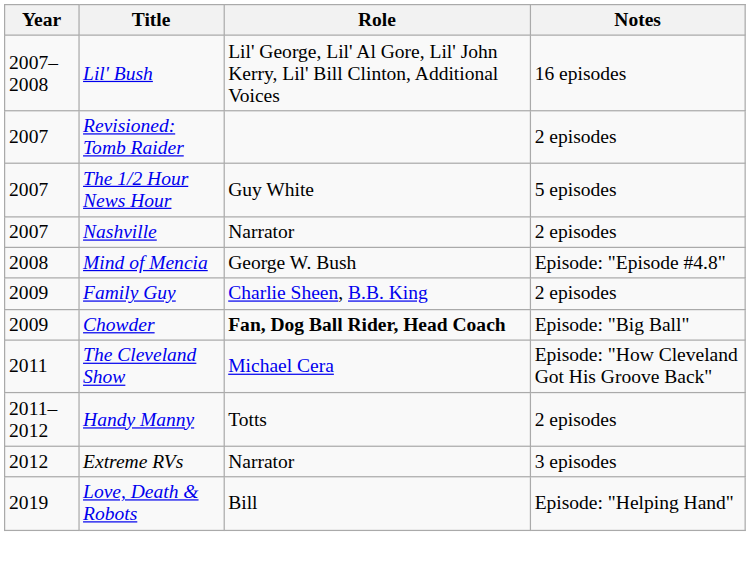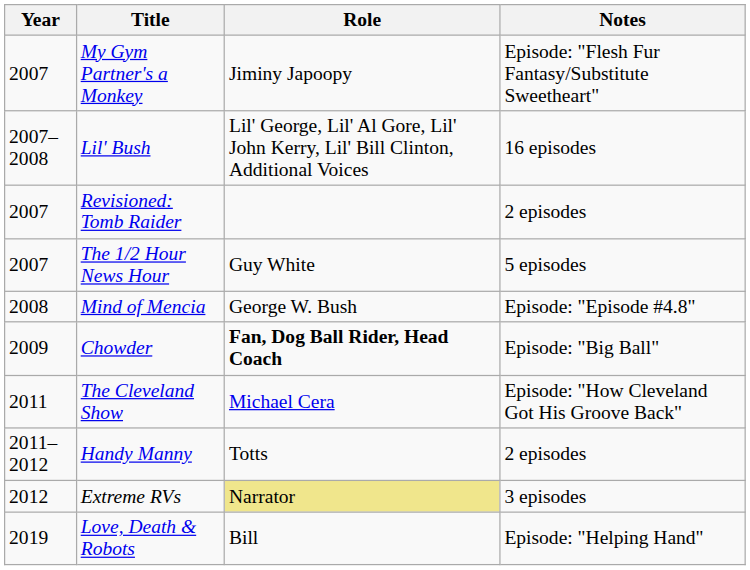+ row: 2007 | My Gym Partner's a Monkey | Jiminy Japoopy | Episode: "Flesh Fur Fantasy/Substitute Sweetheart"
- row: 2007 | Nashville | Narrator | 2 episodes
- row: 2009 | Family Guy | Charlie Sheen, B.B. King | 2 episodes
Extreme RVs | Role: no background -> khaki background
